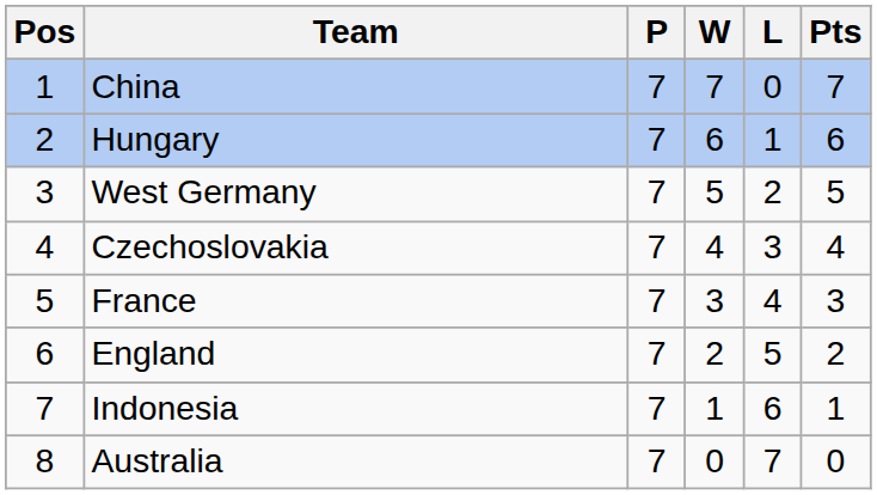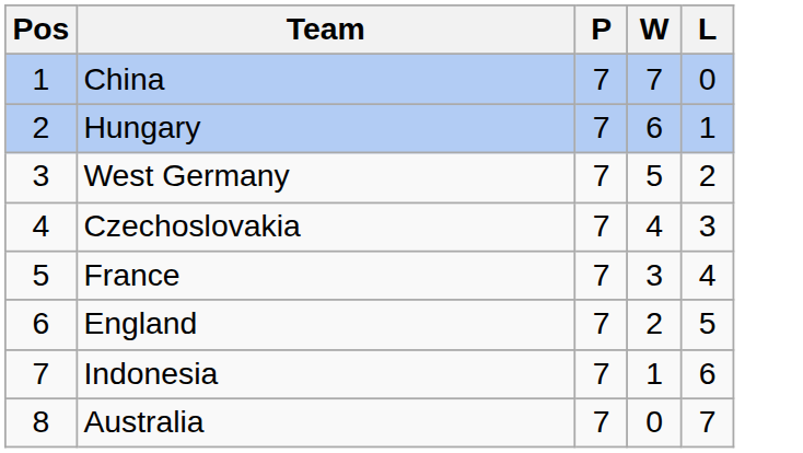- column: Pts | 7 | 6 | 5 | 4 | 3 | 2 | 1 | 0
